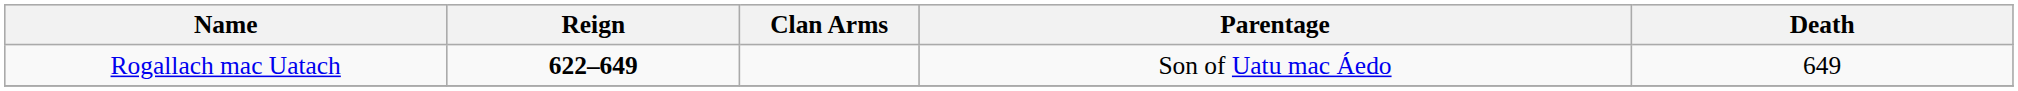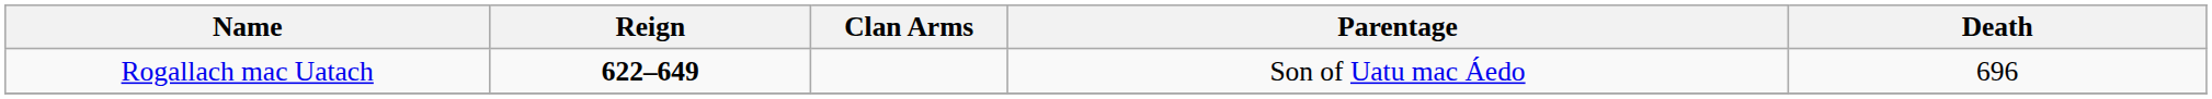Rogallach mac Uatach | Death: 649 -> 696
